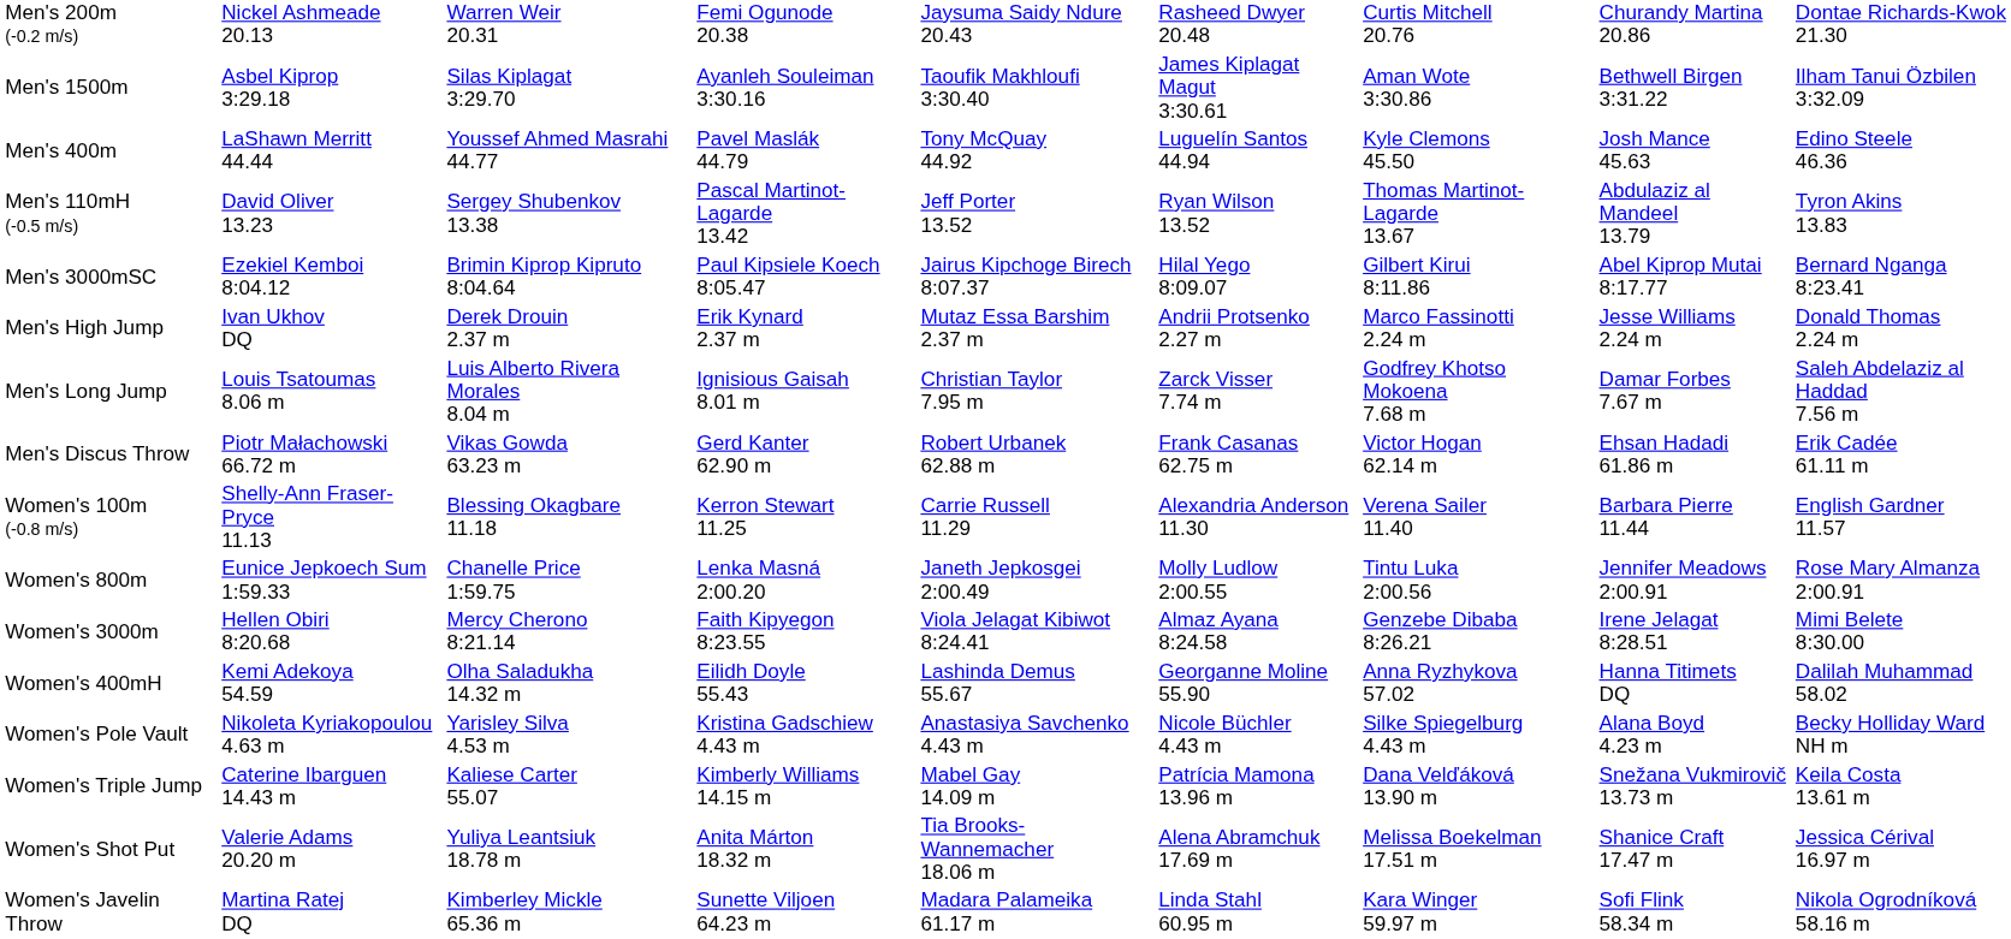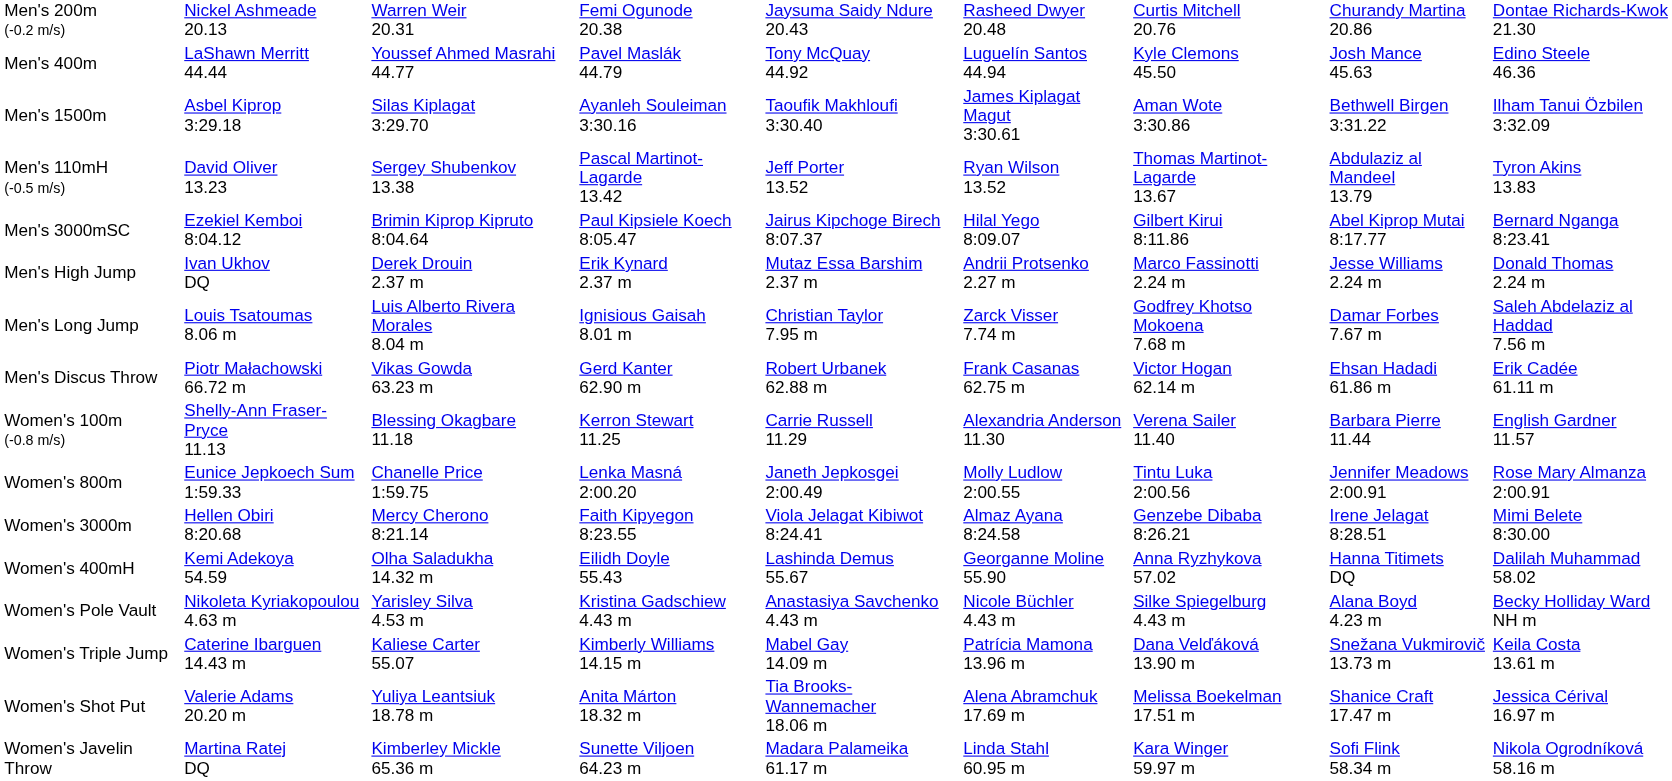rows swapped: Men's 400m <-> Men's 1500m
